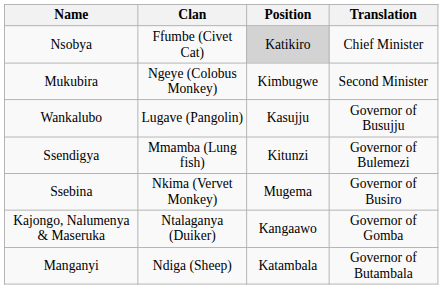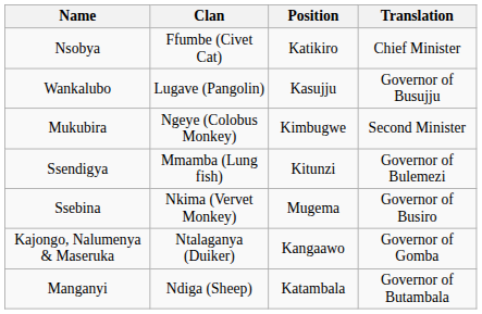Nsobya | Position: lightgrey background -> no background
rows swapped: Mukubira <-> Wankalubo
